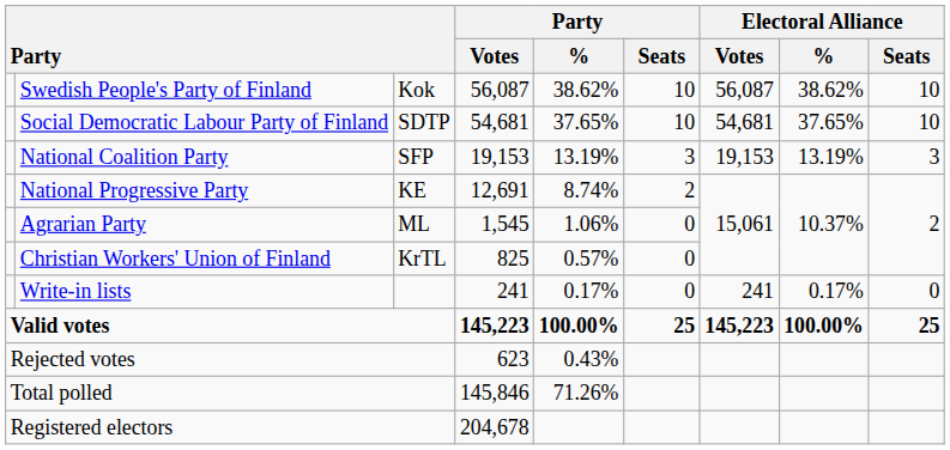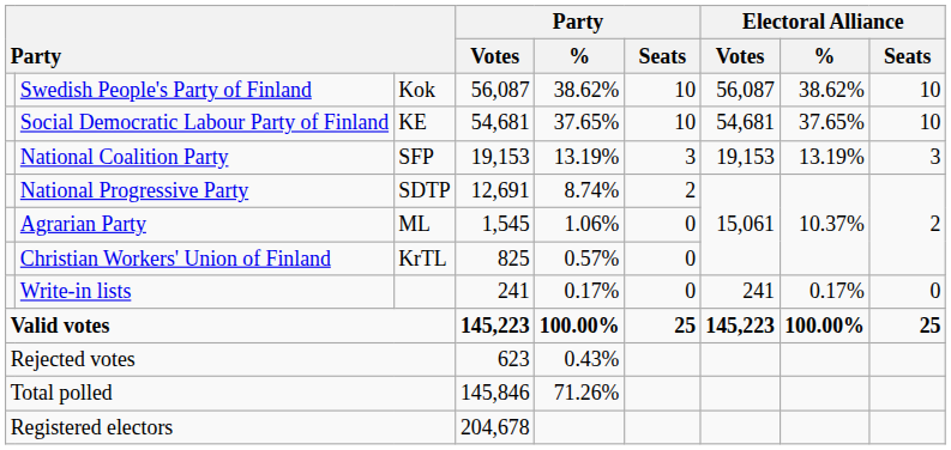Social Democratic Labour Party of Finland | column 3: SDTP -> KE
National Progressive Party | column 3: KE -> SDTP
